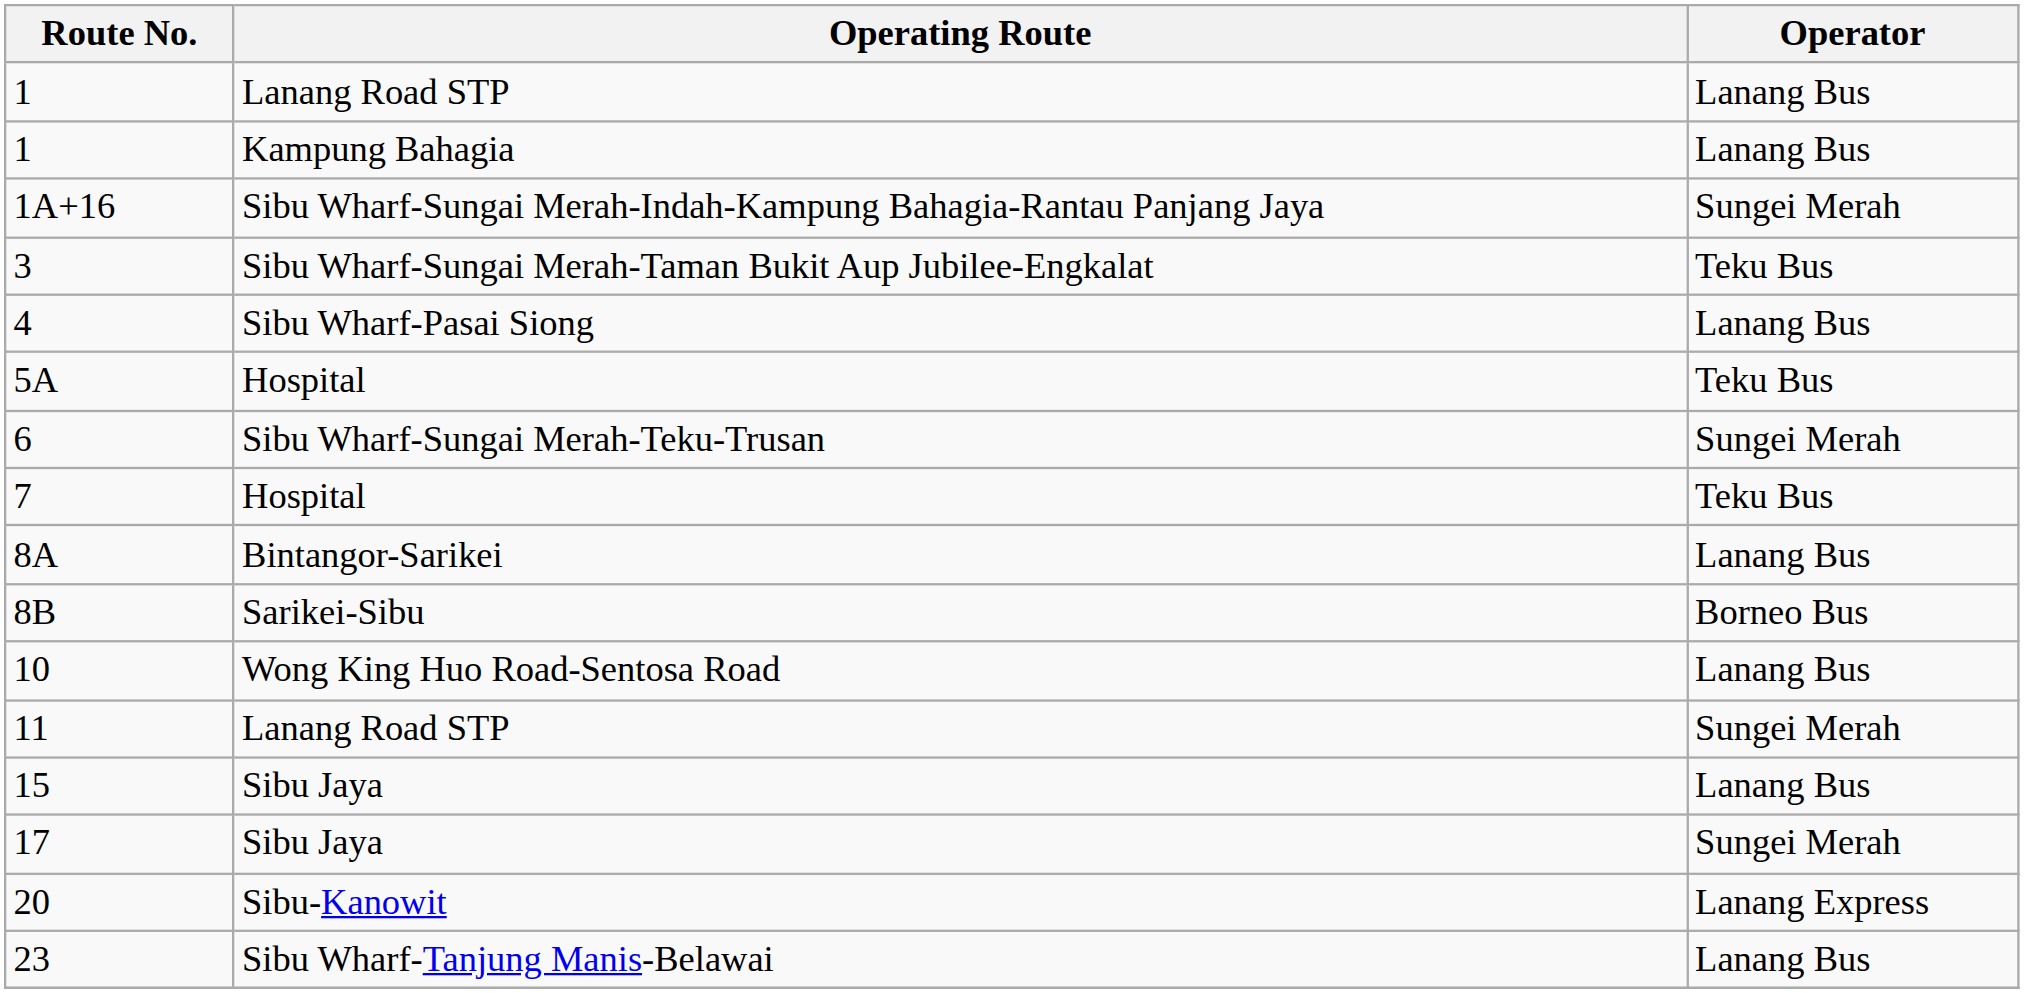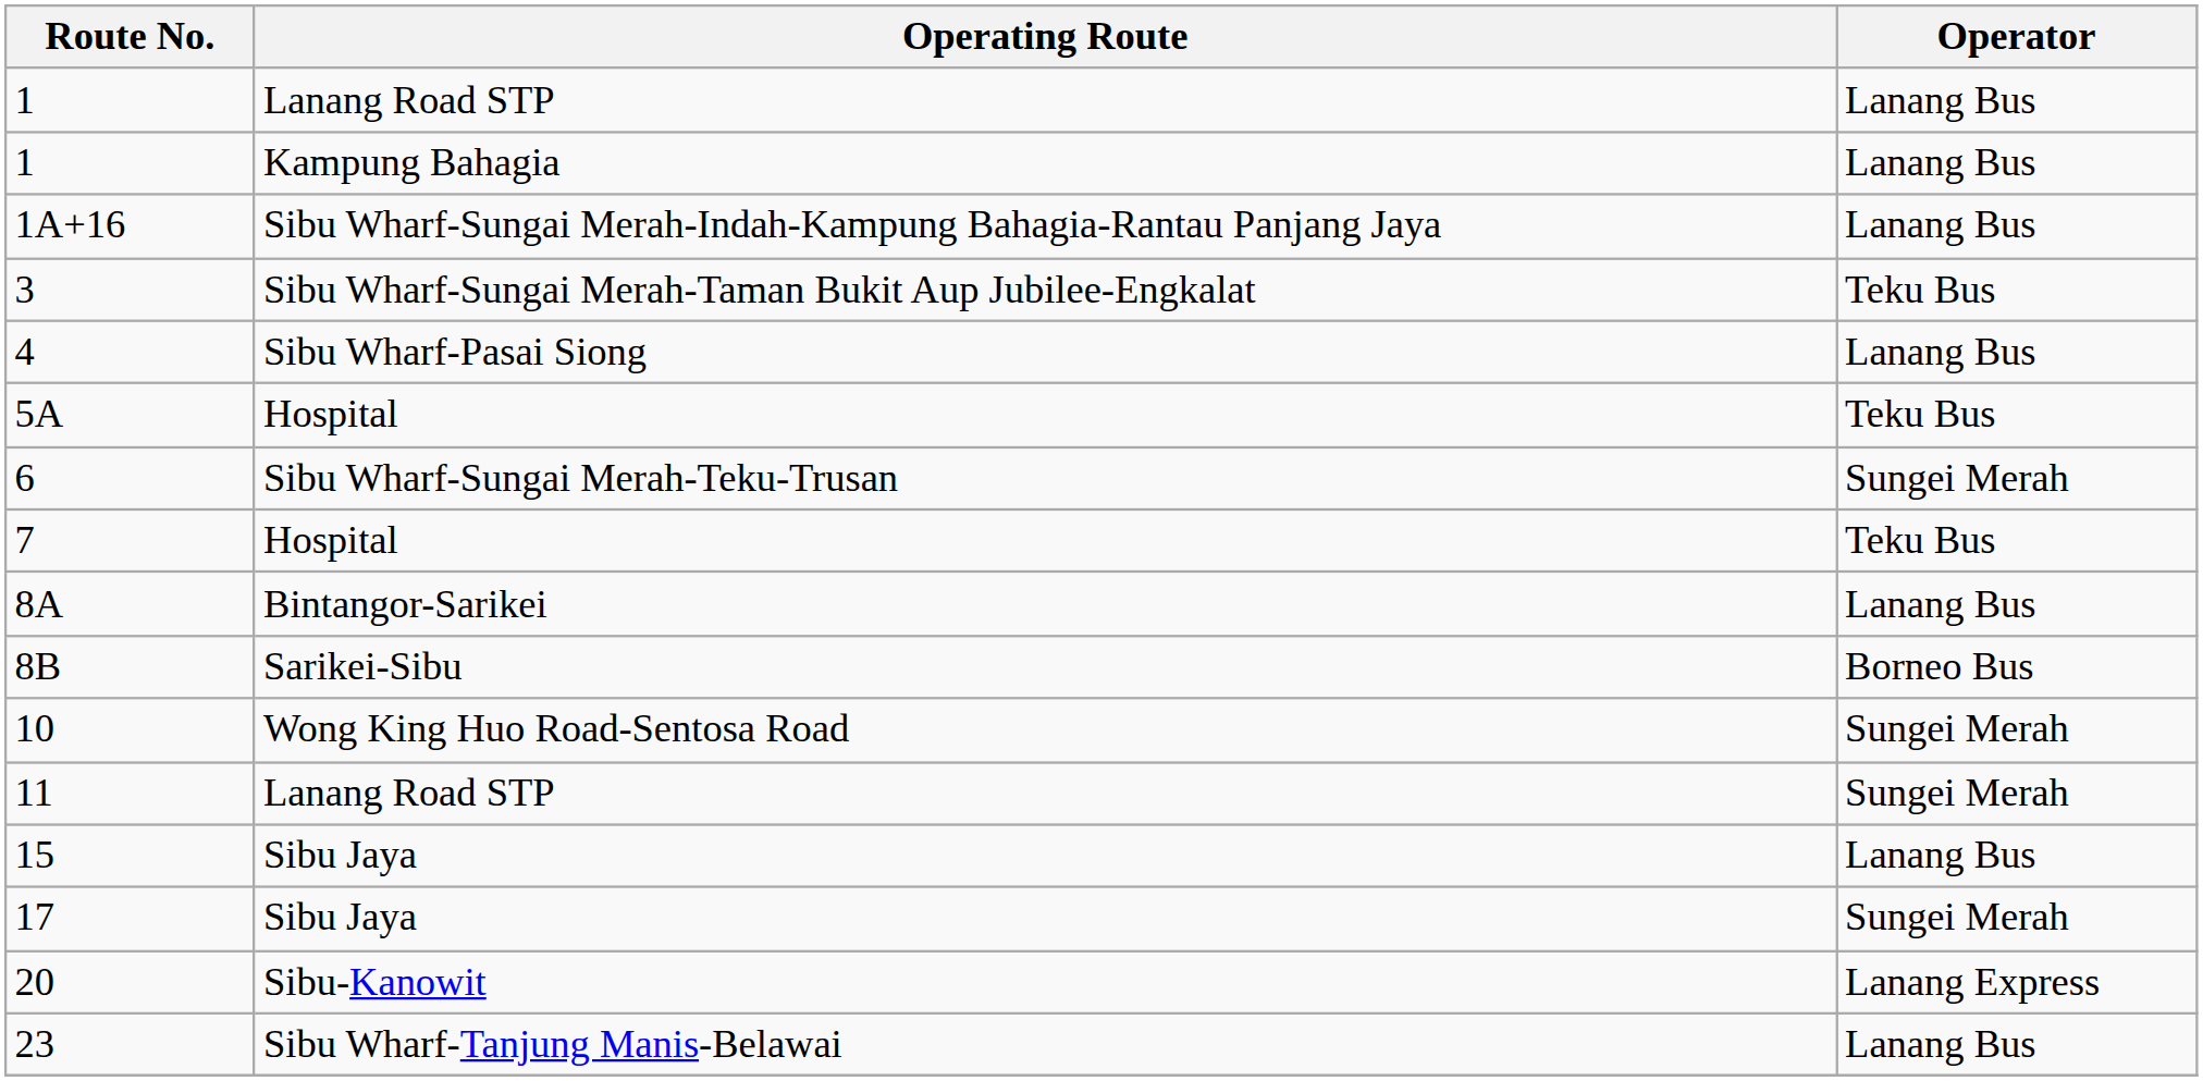1A+16 | Operator: Sungei Merah -> Lanang Bus
10 | Operator: Lanang Bus -> Sungei Merah
